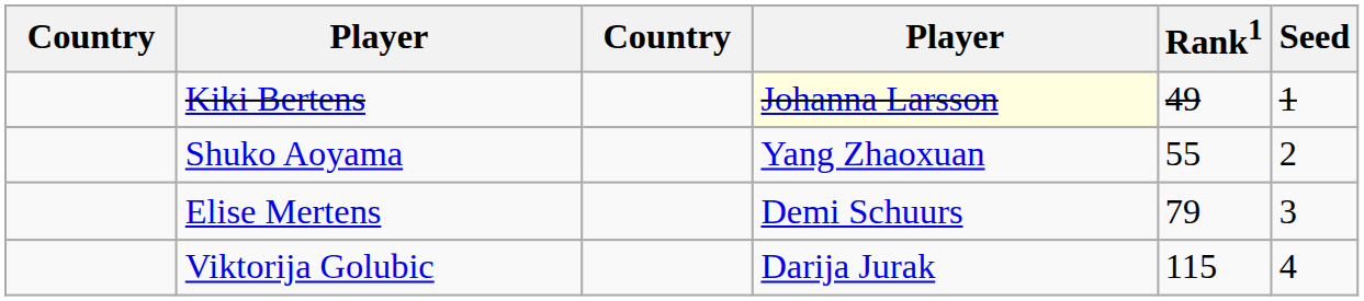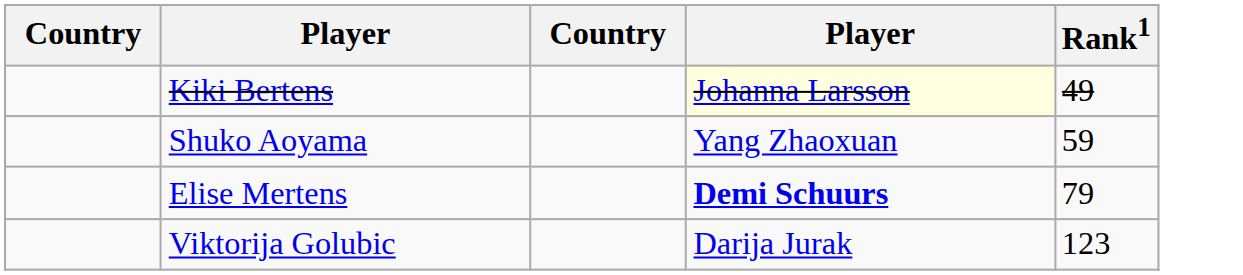- column: Seed | 1 | 2 | 3 | 4
Shuko Aoyama | Rank1: 55 -> 59
Elise Mertens | column 4: normal -> bold
Viktorija Golubic | Rank1: 115 -> 123
